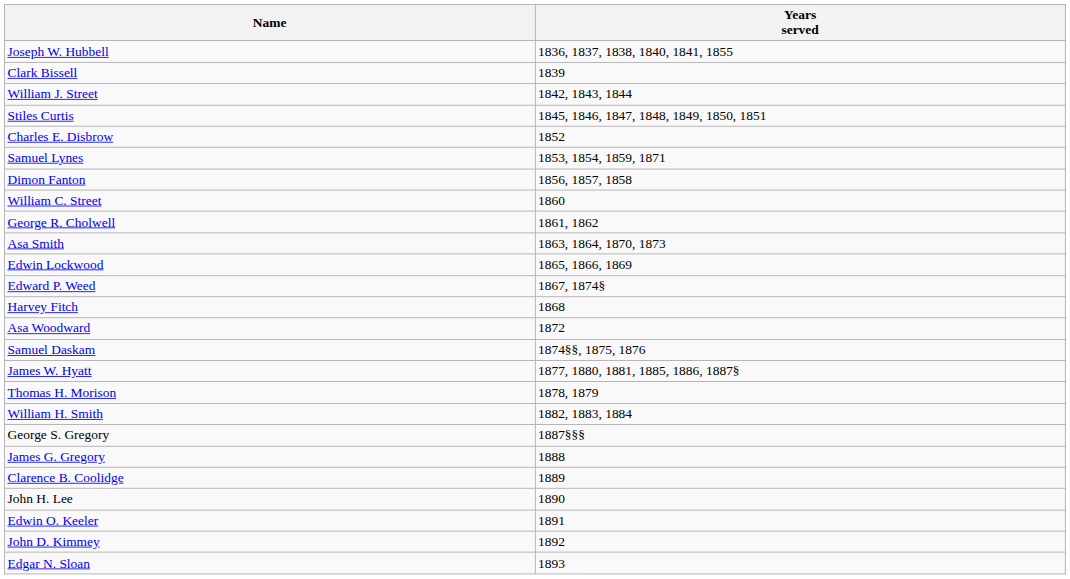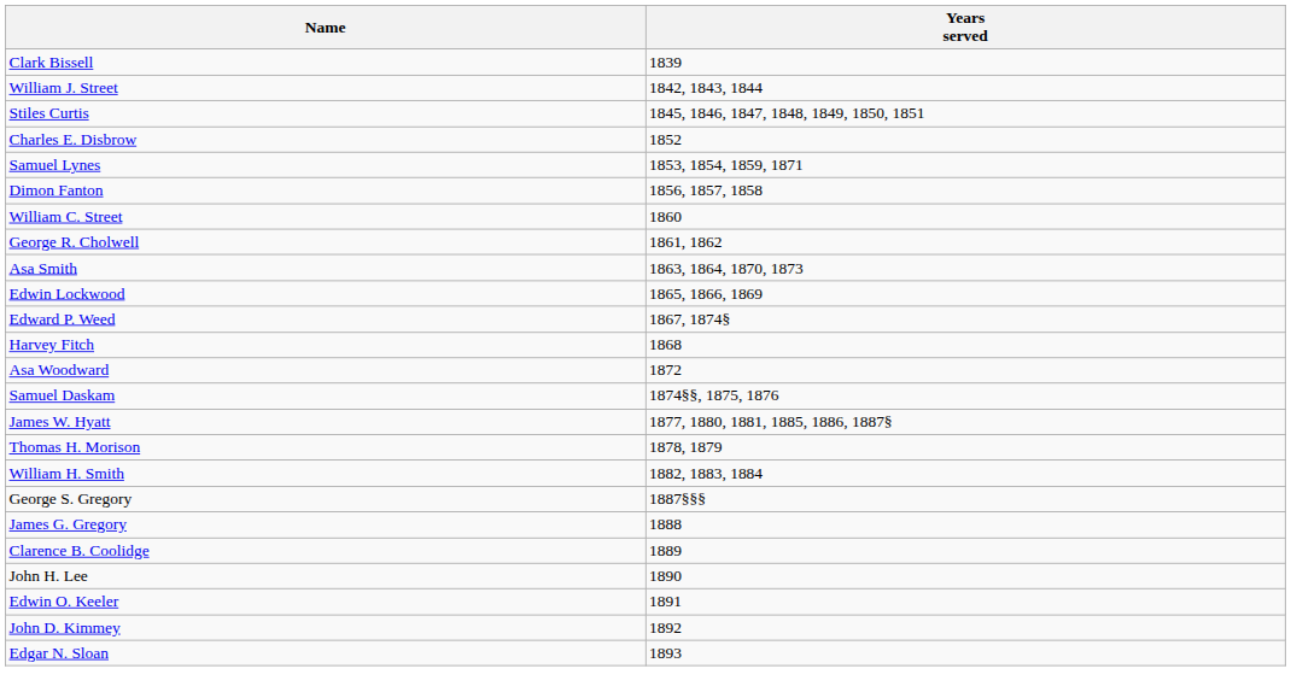- row: Joseph W. Hubbell | 1836, 1837, 1838, 1840, 1841, 1855
